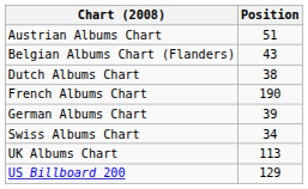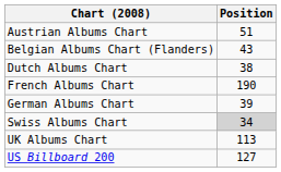Swiss Albums Chart | Position: no background -> lightgrey background
US Billboard 200 | Position: 129 -> 127
